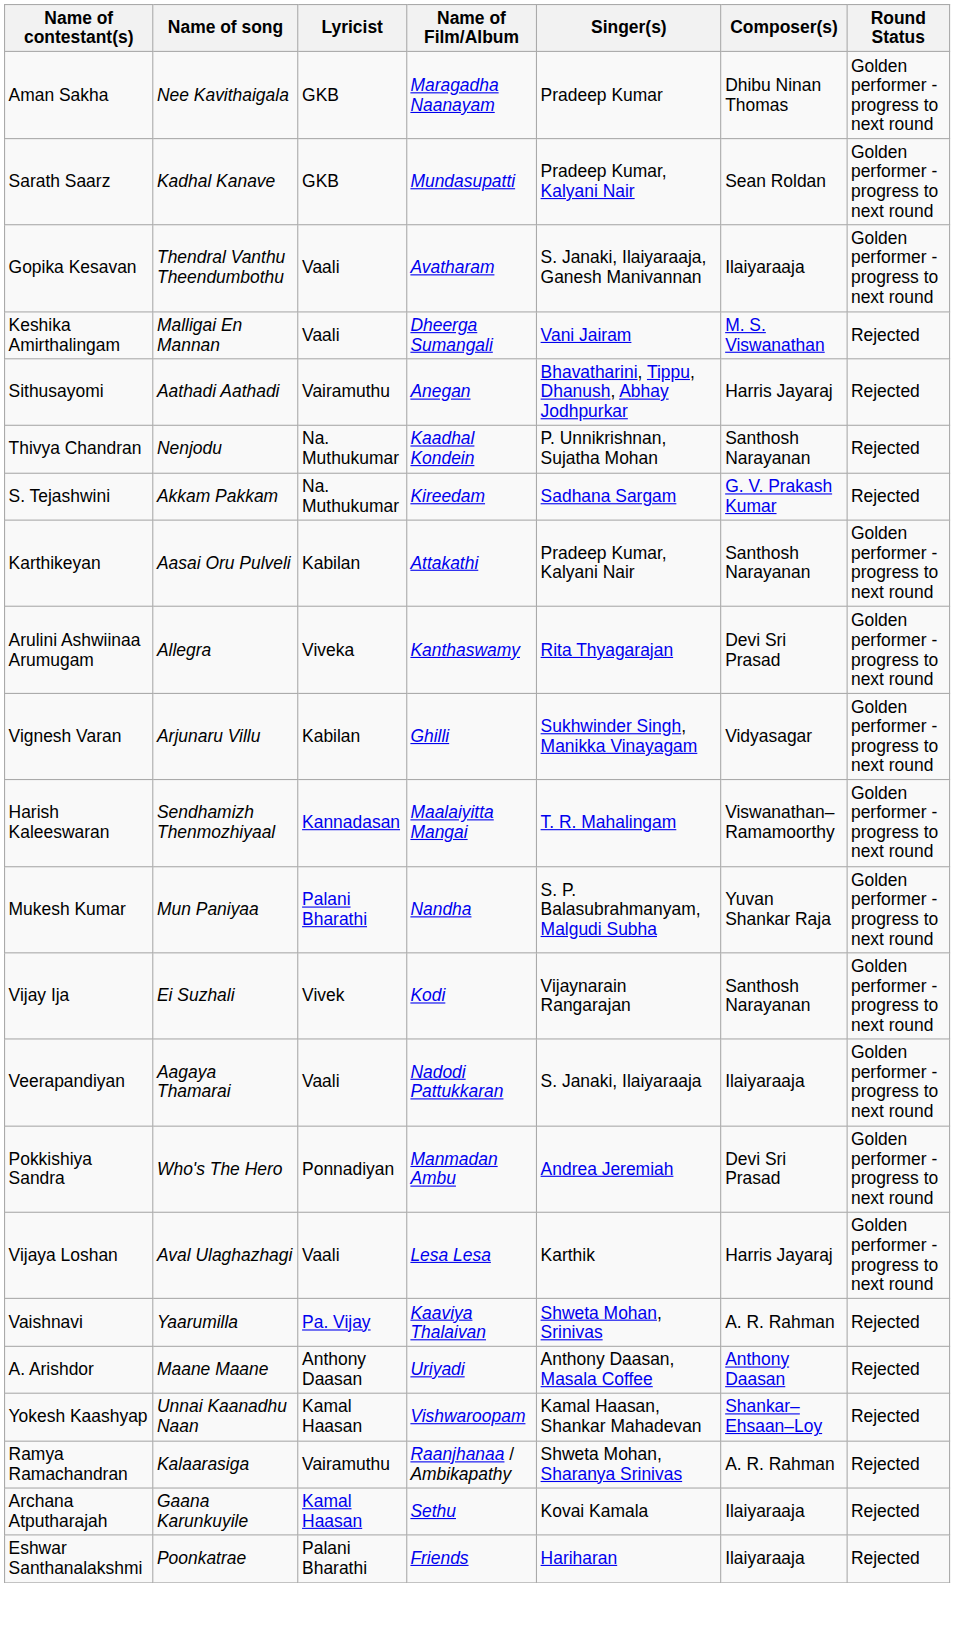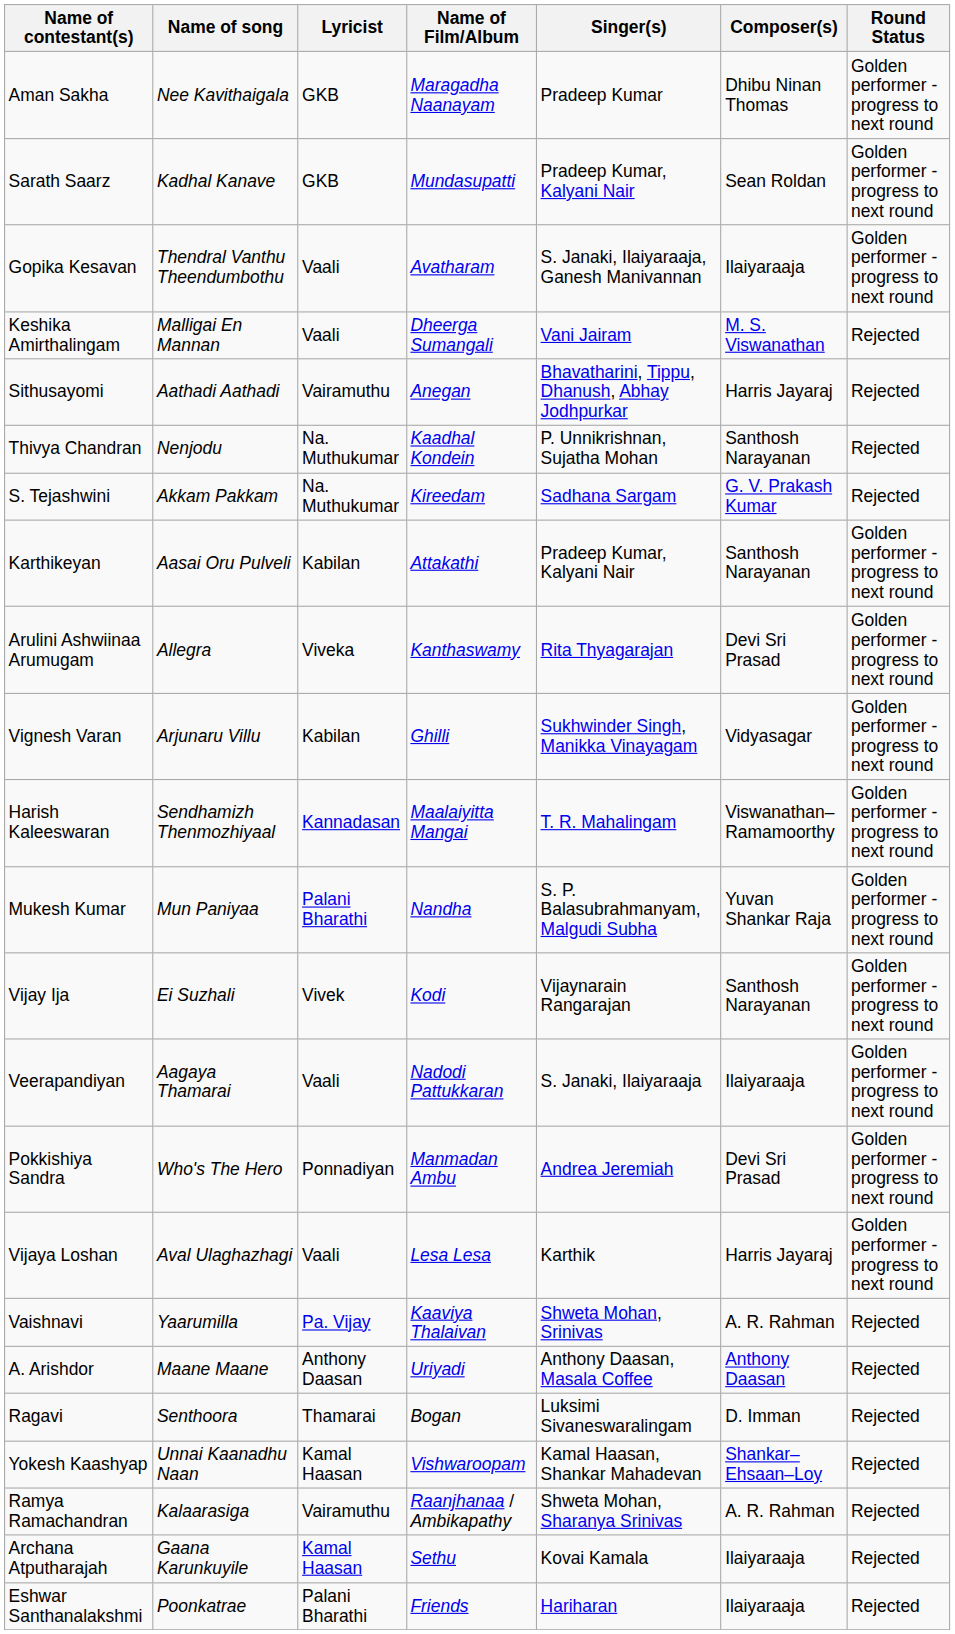+ row: Ragavi | Senthoora | Thamarai | Bogan | Luksimi Sivaneswaralingam | D. Imman | Rejected
